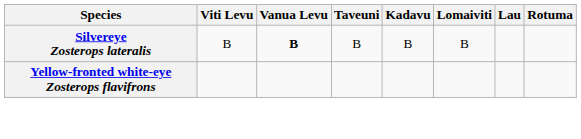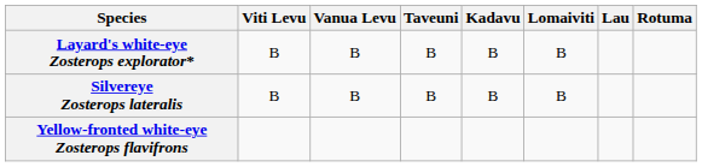+ row: Layard's white-eye Zosterops explorator* | B | B | B | B | B
Silvereye Zosterops lateralis | Vanua Levu: bold -> normal
